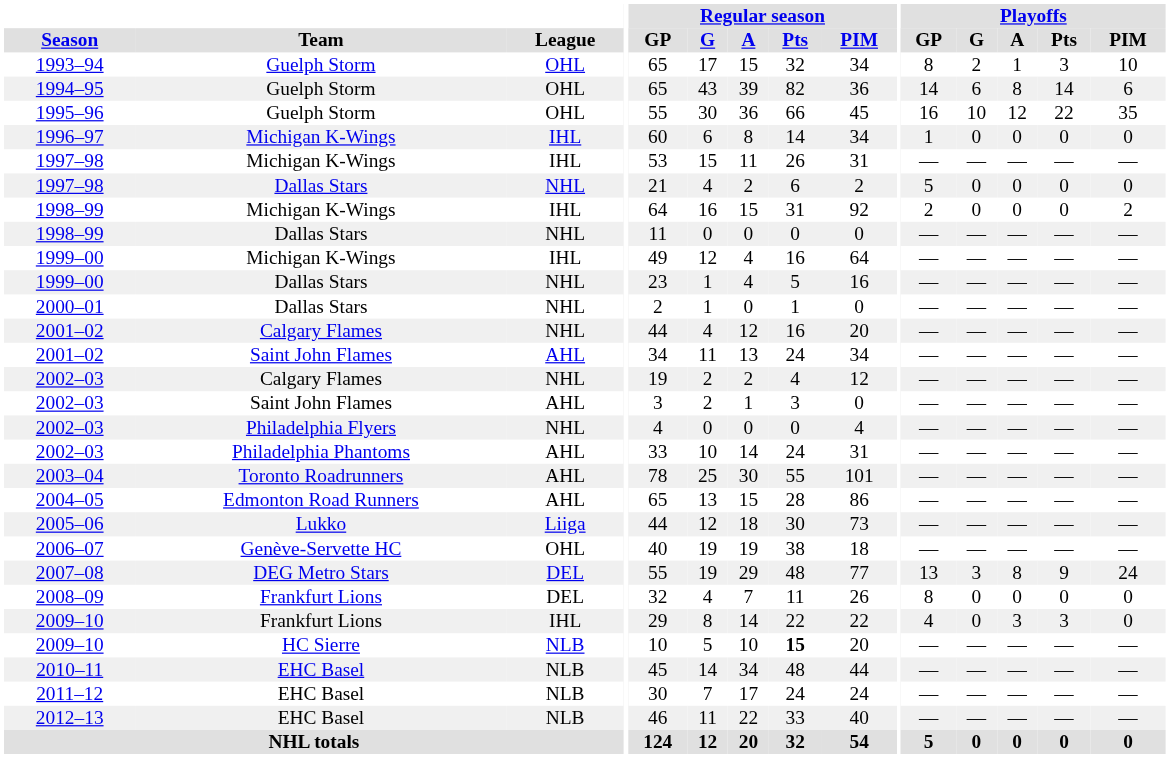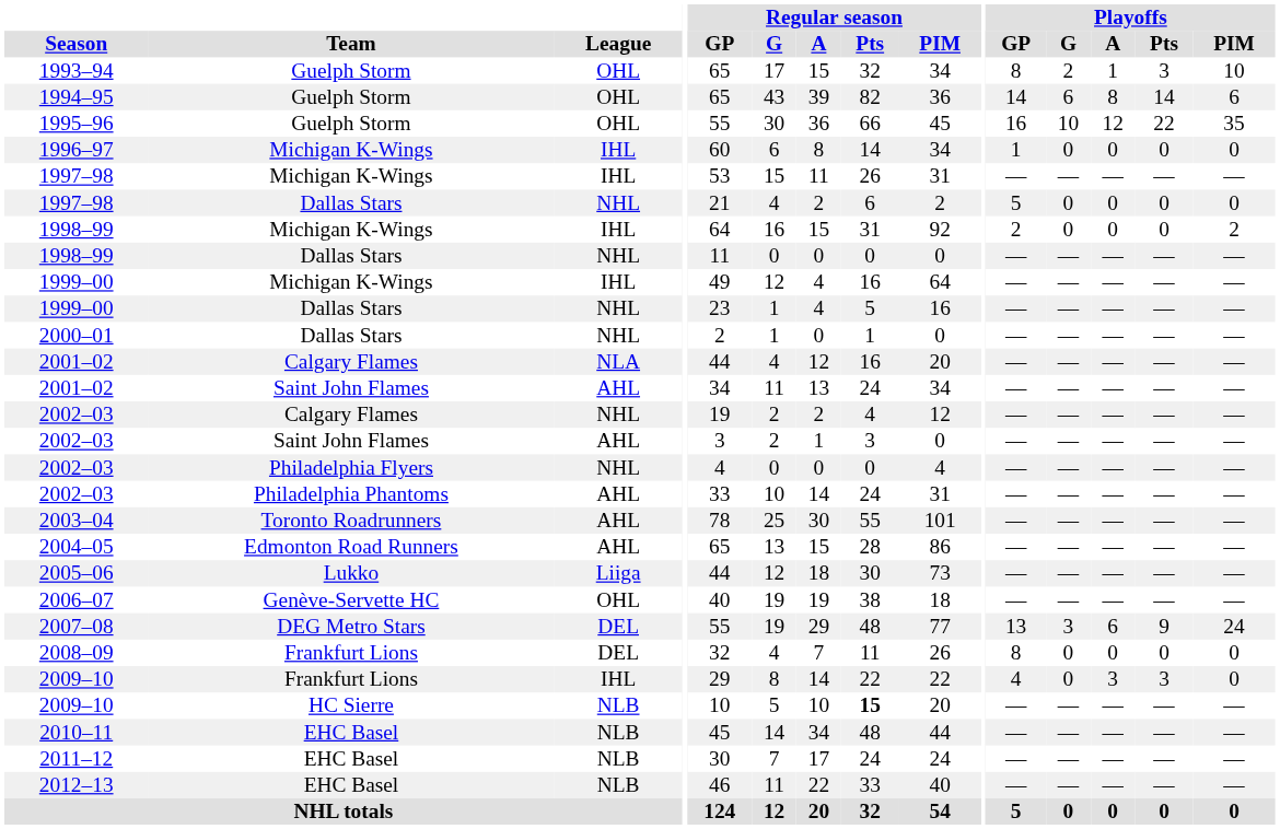2001–02 / Calgary Flames | League: NHL -> NLA
2007–08 | Playoffs / A: 8 -> 6
